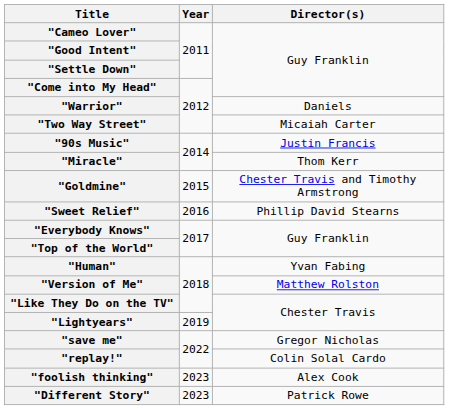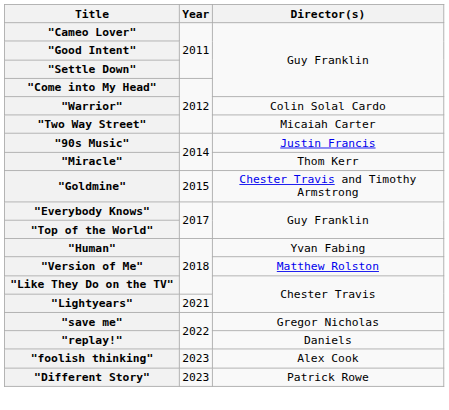"Warrior" | Director(s): Daniels -> Colin Solal Cardo
- row: "Sweet Relief" | 2016 | Phillip David Stearns
"Lightyears" | Year: 2019 -> 2021
"replay!" | Director(s): Colin Solal Cardo -> Daniels
